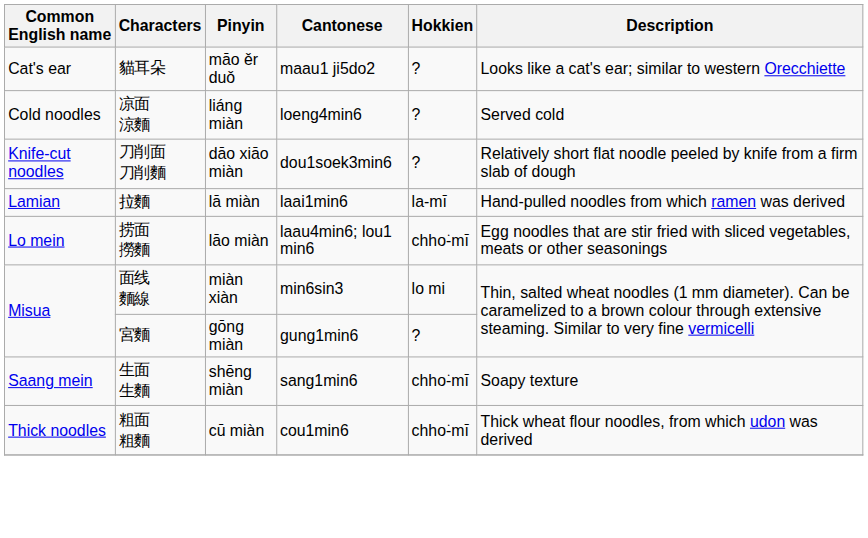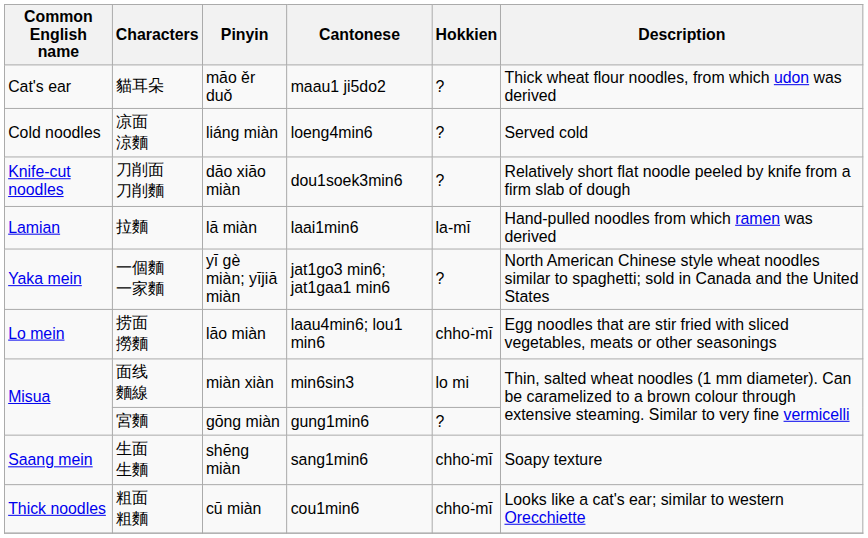貓耳朵 | Description: Looks like a cat's ear; similar to western Orecchiette -> Thick wheat flour noodles, from which udon was derived
+ row: Yaka mein | 一個麵 一家麵 | yī gè miàn; yījiā miàn | jat1go3 min6; jat1gaa1 min6 | ? | North American Chinese style wheat noodles similar to spaghetti; sold in Canada and the United States
粗面 粗麵 | Description: Thick wheat flour noodles, from which udon was derived -> Looks like a cat's ear; similar to western Orecchiette
